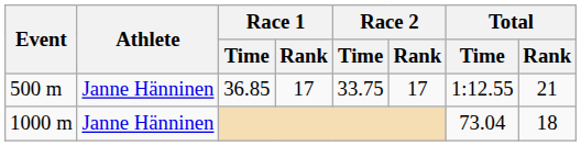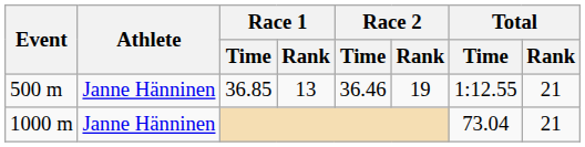500 m | Race 1 / Rank: 17 -> 13
500 m | Race 2 / Time: 33.75 -> 36.46
500 m | Race 2 / Rank: 17 -> 19
1000 m | Total / Rank: 18 -> 21
